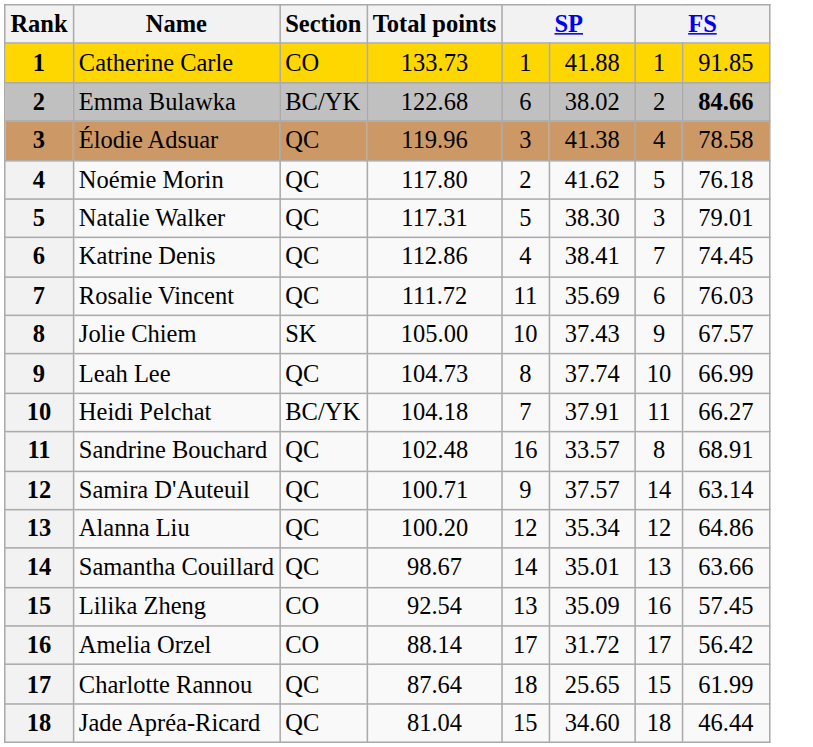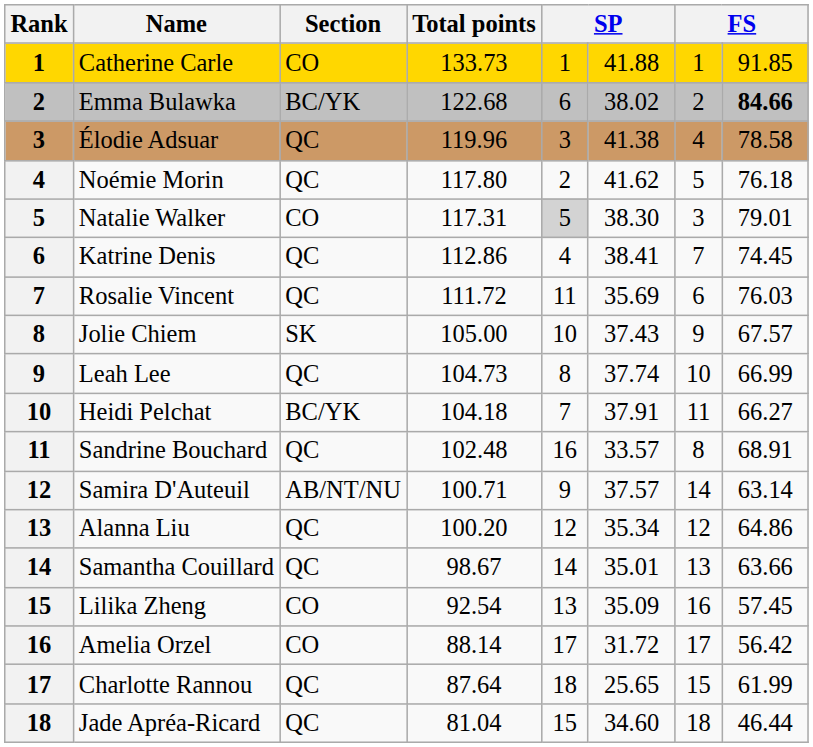Natalie Walker | Section: QC -> CO
Natalie Walker | column 5: no background -> lightgrey background
Samira D'Auteuil | Section: QC -> AB/NT/NU
